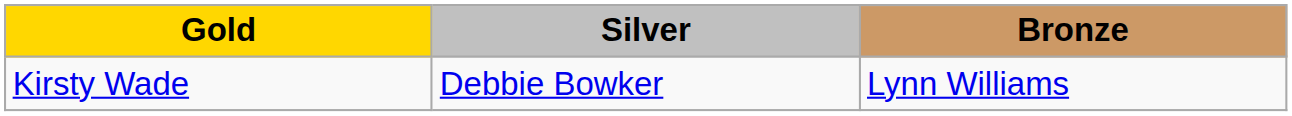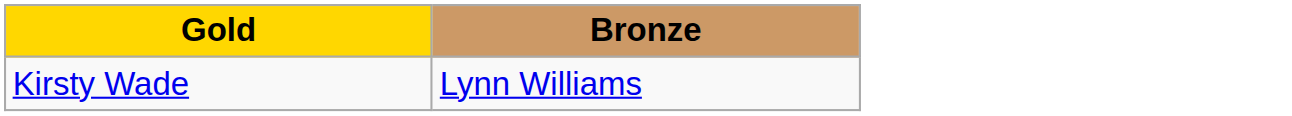- column: Silver | Debbie Bowker
